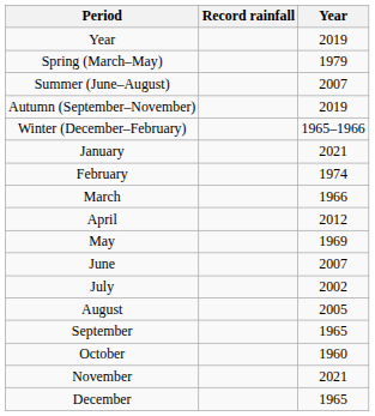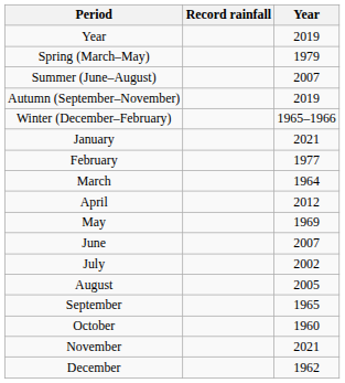February | Year: 1974 -> 1977
March | Year: 1966 -> 1964
December | Year: 1965 -> 1962
